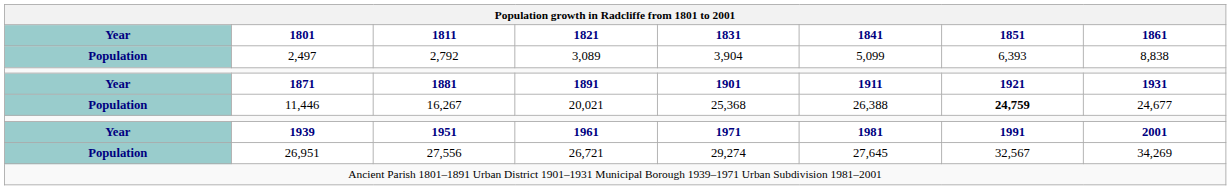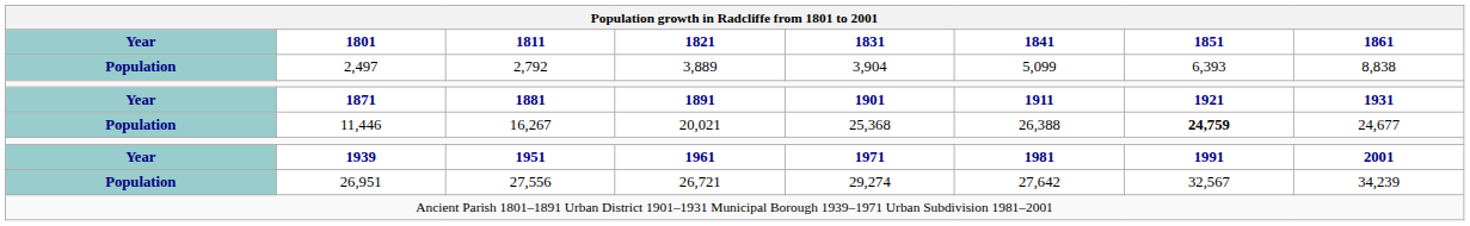2,497 | 1821: 3,089 -> 3,889
26,951 | 1841: 27,645 -> 27,642
26,951 | 1861: 34,269 -> 34,239
